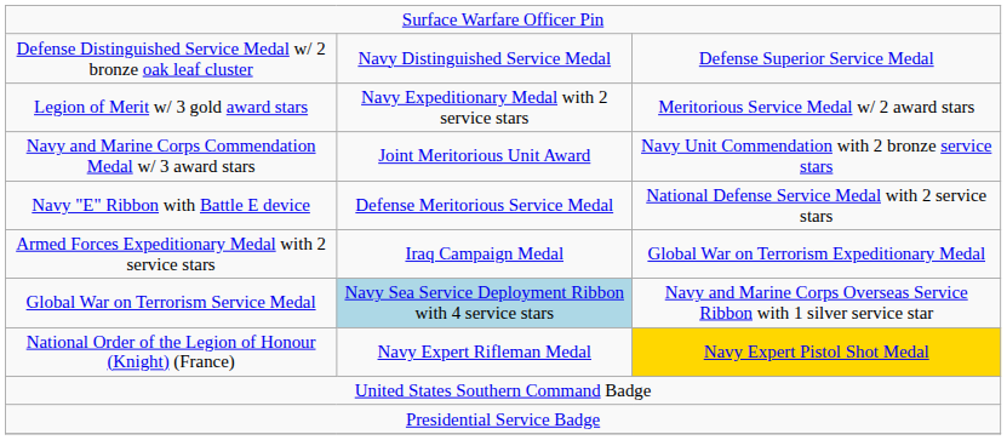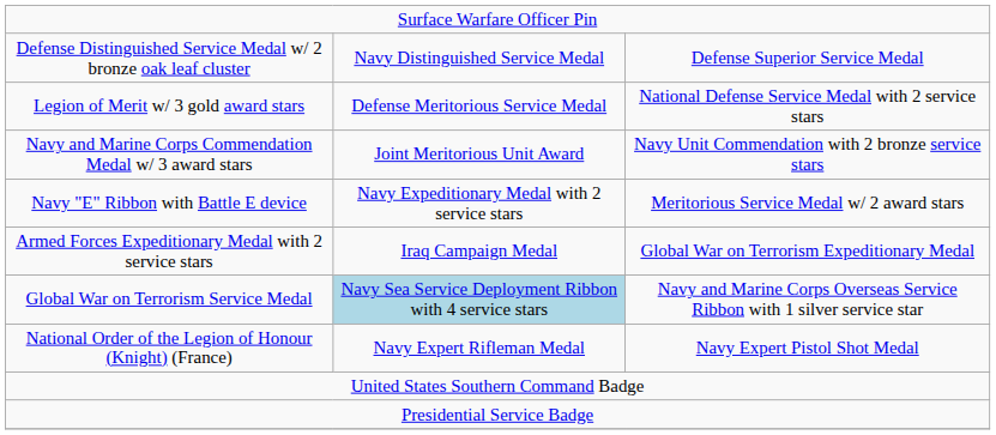Legion of Merit w/ 3 gold award stars | column 2: Navy Expeditionary Medal with 2 service stars -> Defense Meritorious Service Medal
Legion of Merit w/ 3 gold award stars | column 3: Meritorious Service Medal w/ 2 award stars -> National Defense Service Medal with 2 service stars
Navy "E" Ribbon with Battle E device | column 2: Defense Meritorious Service Medal -> Navy Expeditionary Medal with 2 service stars
Navy "E" Ribbon with Battle E device | column 3: National Defense Service Medal with 2 service stars -> Meritorious Service Medal w/ 2 award stars
National Order of the Legion of Honour (Knight) (France) | column 3: gold background -> no background
